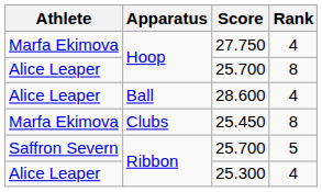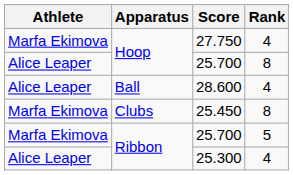Ribbon / 25.700 | Athlete: Saffron Severn -> Marfa Ekimova
